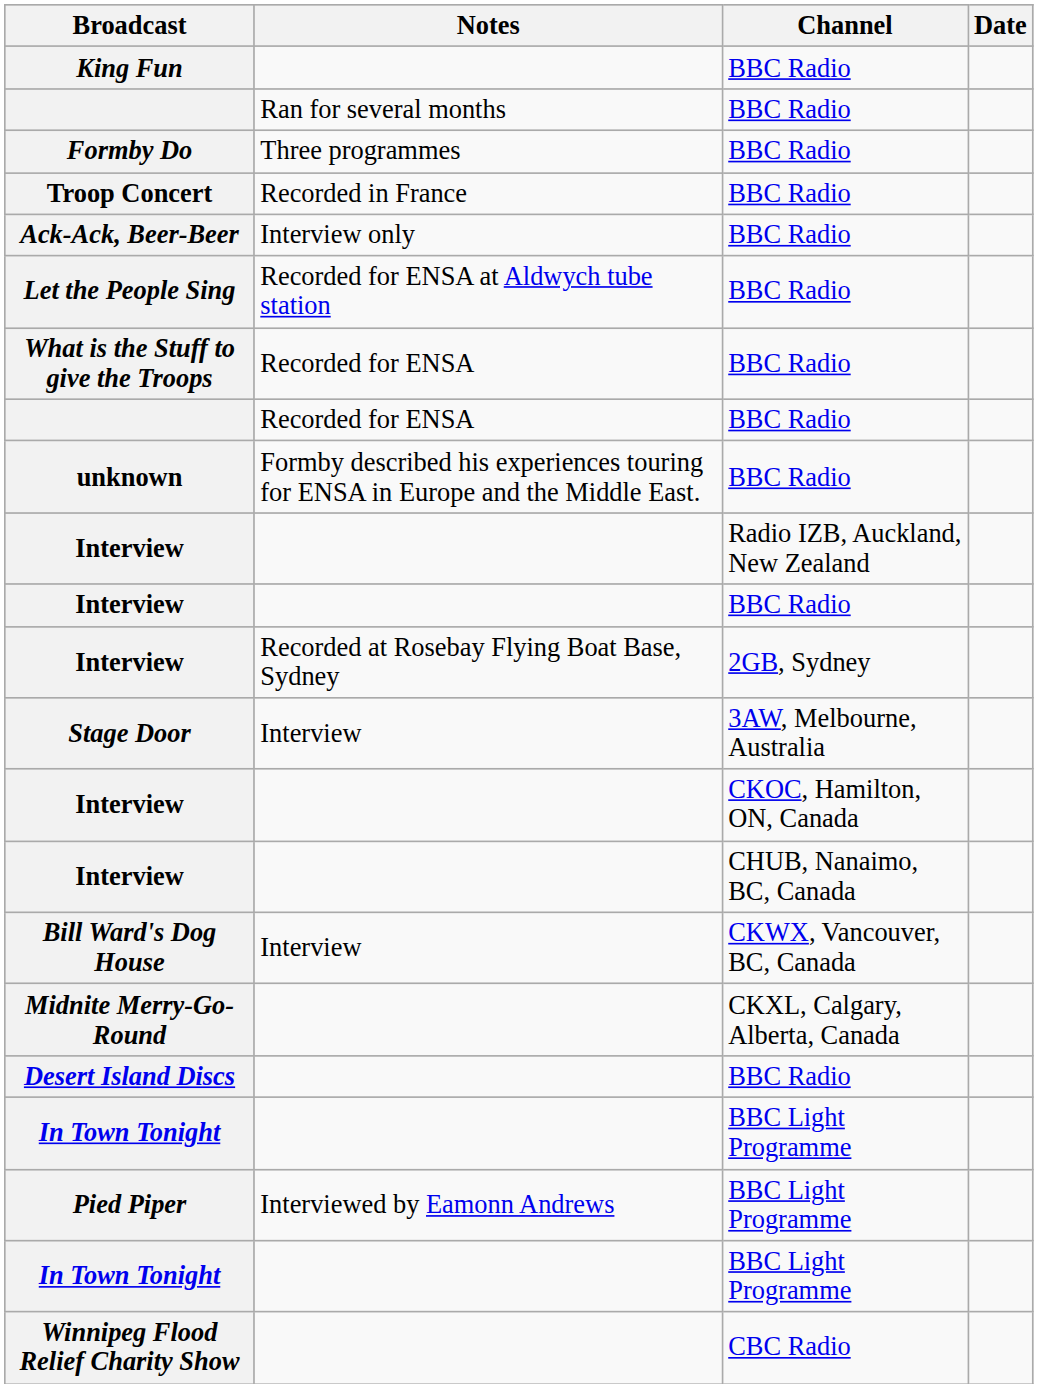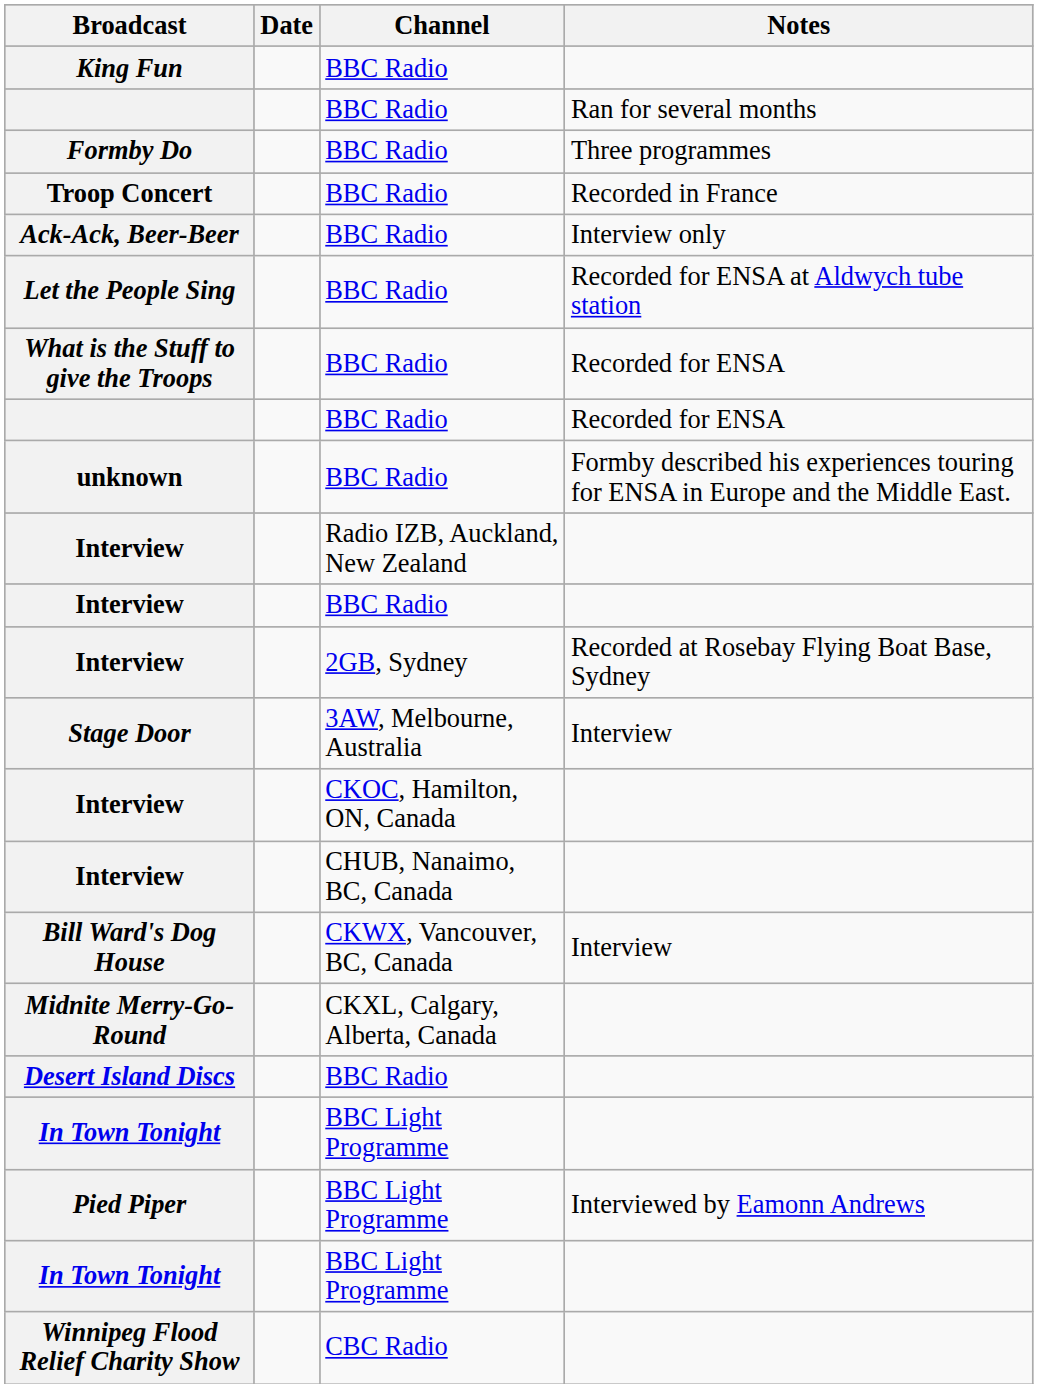columns swapped: Date <-> Notes
